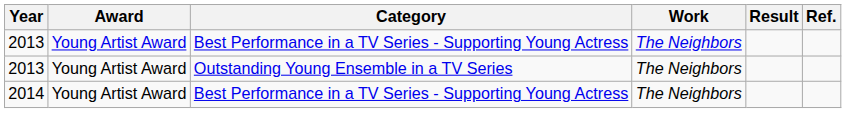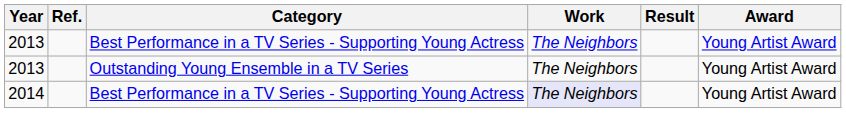columns swapped: Award <-> Ref.
2014 | Work: no background -> lavender background
